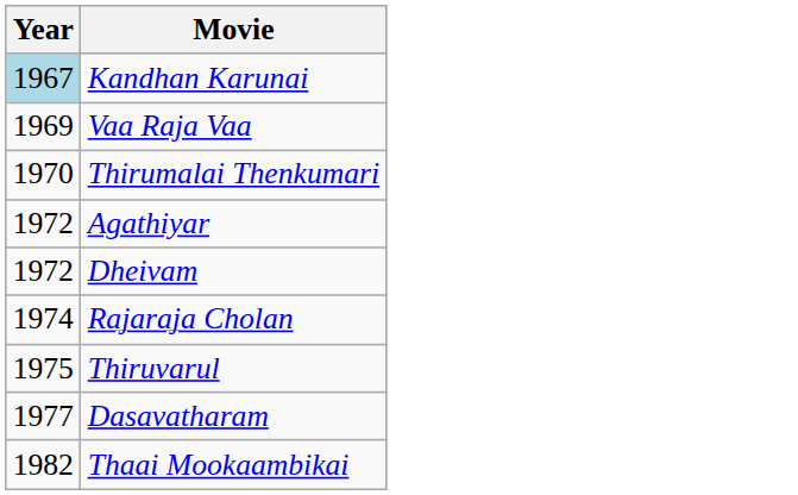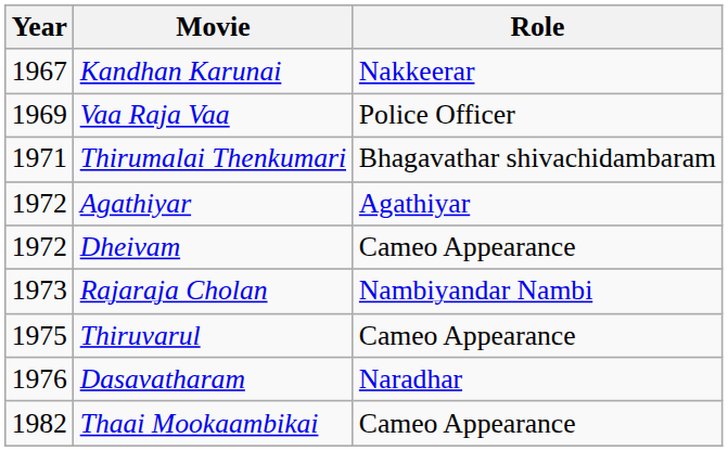+ column: Role | Nakkeerar | Police Officer | Bhagavathar shivachidambaram | Agathiyar | Cameo Appearance | Nambiyandar Nambi | Cameo Appearance | Naradhar | Cameo Appearance
Kandhan Karunai | Year: lightblue background -> no background
Thirumalai Thenkumari | Year: 1970 -> 1971
Rajaraja Cholan | Year: 1974 -> 1973
Dasavatharam | Year: 1977 -> 1976
